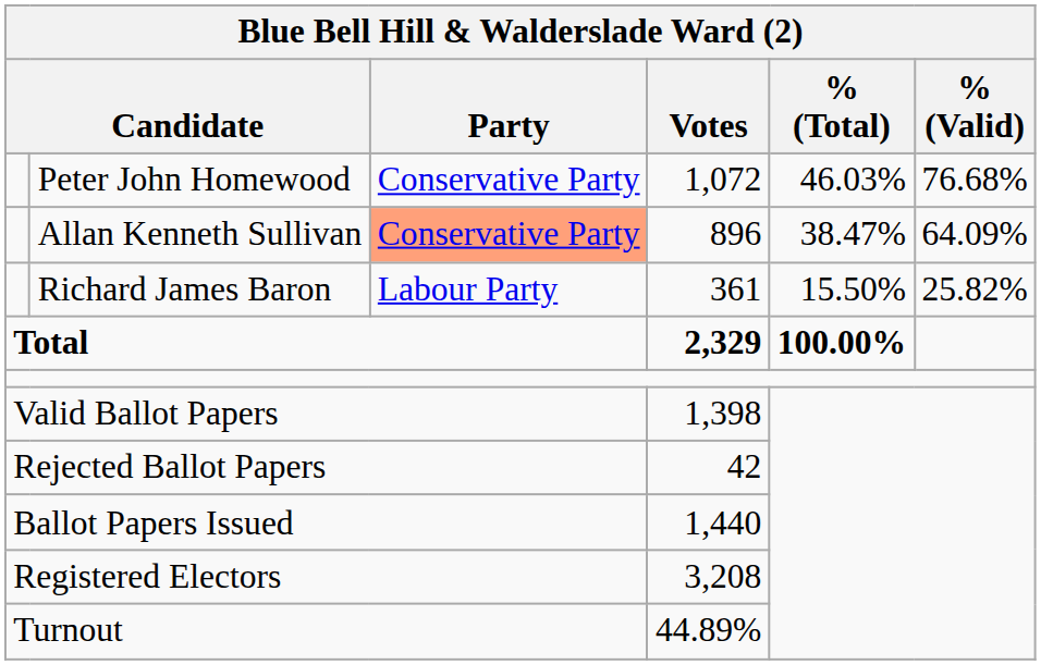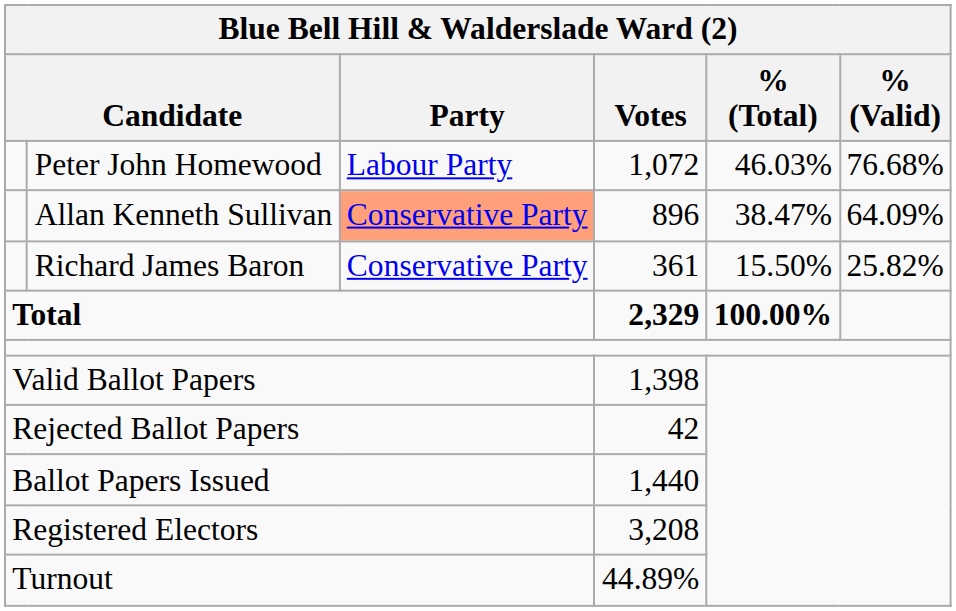Peter John Homewood | Party: Conservative Party -> Labour Party
Richard James Baron | Party: Labour Party -> Conservative Party
